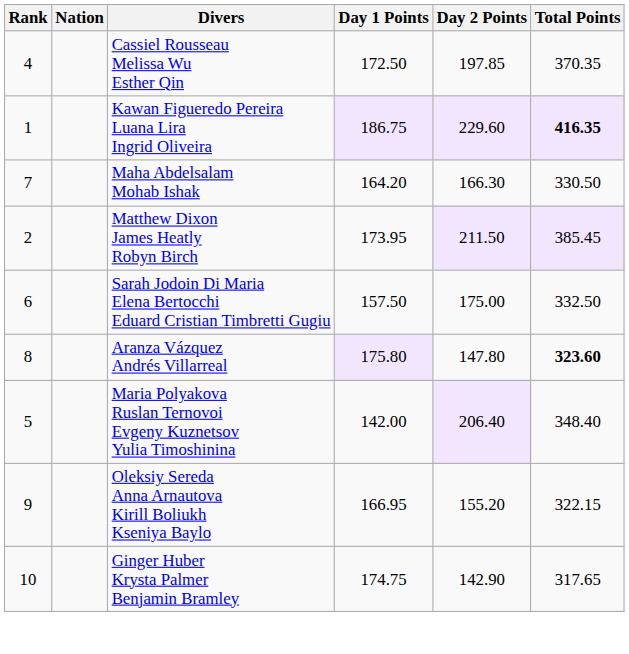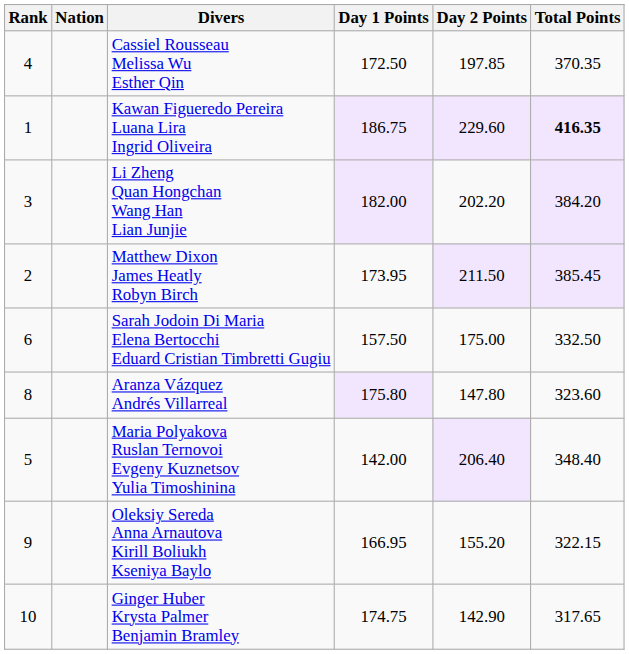+ row: 3 | Li Zheng Quan Hongchan Wang Han Lian Junjie | 182.00 | 202.20 | 384.20
- row: 7 | Maha Abdelsalam Mohab Ishak | 164.20 | 166.30 | 330.50
Aranza Vázquez Andrés Villarreal | Total Points: bold -> normal
